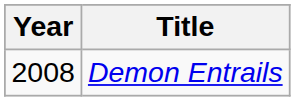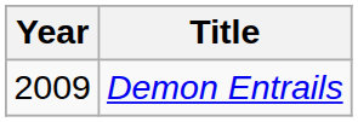Demon Entrails | Year: 2008 -> 2009
